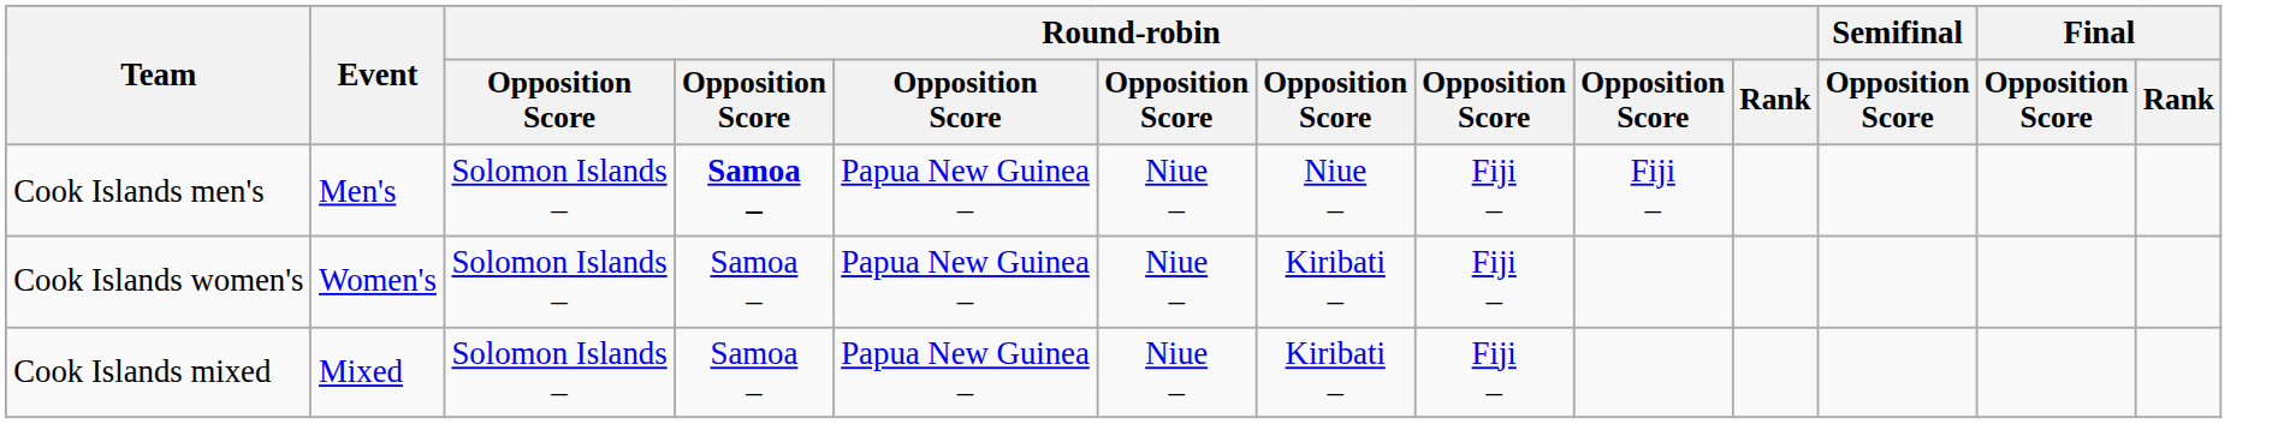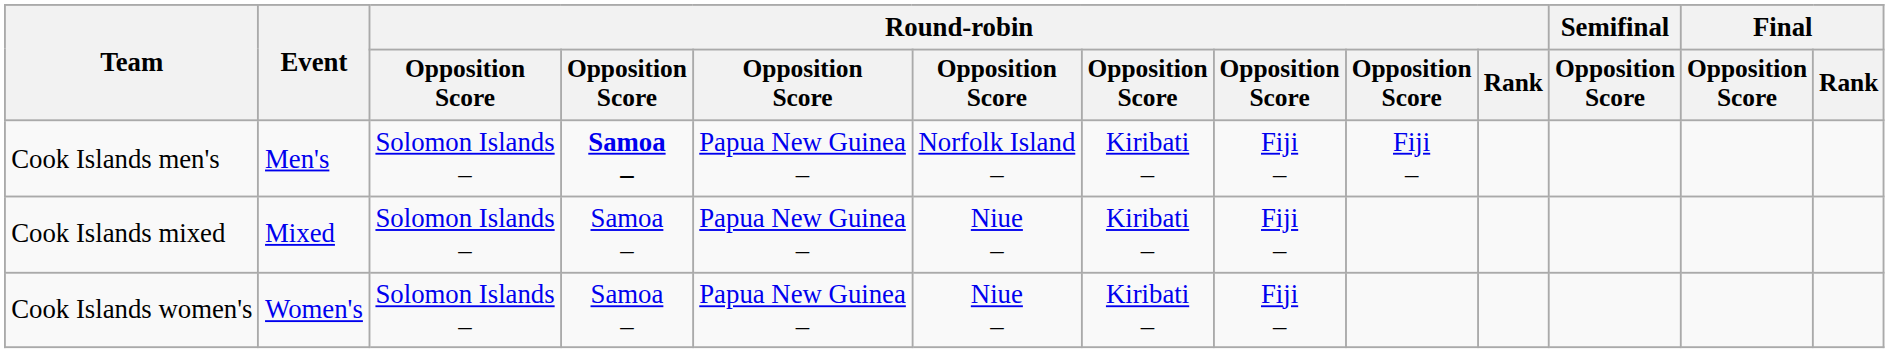Cook Islands men's | column 6: Niue – -> Norfolk Island –
Cook Islands men's | column 7: Niue – -> Kiribati –
rows swapped: Cook Islands women's <-> Cook Islands mixed
